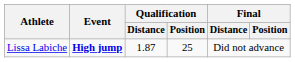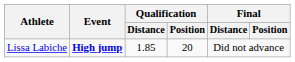Lissa Labiche | Qualification / Distance: 1.87 -> 1.85
Lissa Labiche | Qualification / Position: 25 -> 20
